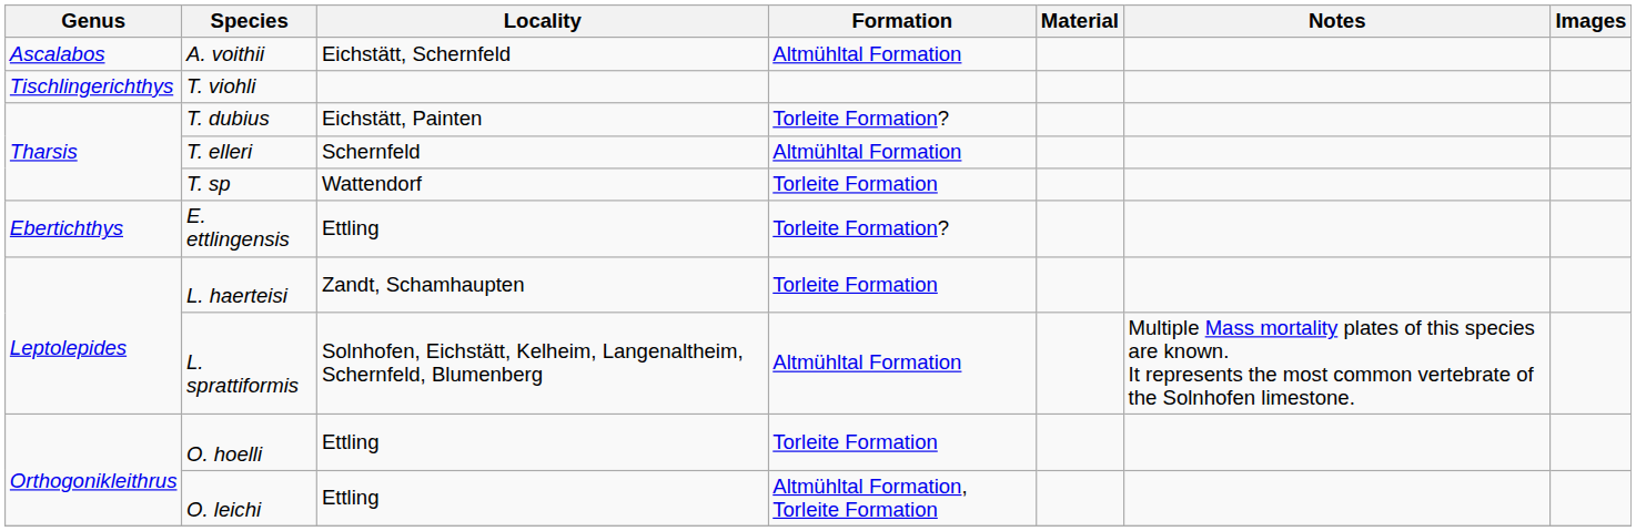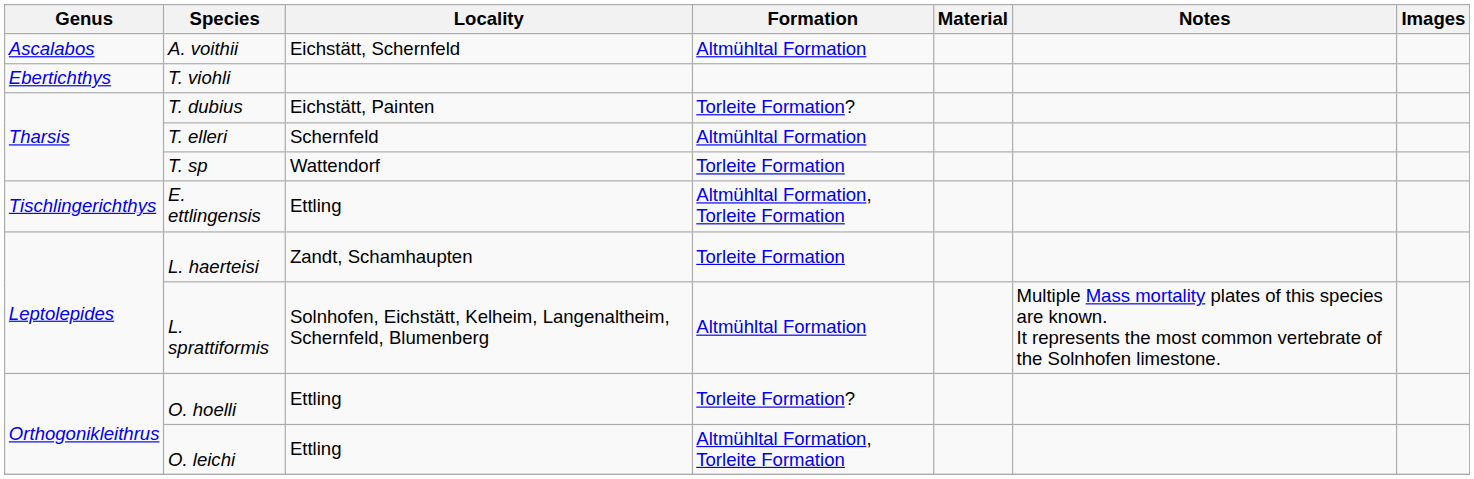T. viohli | Genus: Tischlingerichthys -> Ebertichthys
E. ettlingensis | Genus: Ebertichthys -> Tischlingerichthys
E. ettlingensis | Formation: Torleite Formation? -> Altmühltal Formation, Torleite Formation
O. hoelli | Formation: Torleite Formation -> Torleite Formation?
